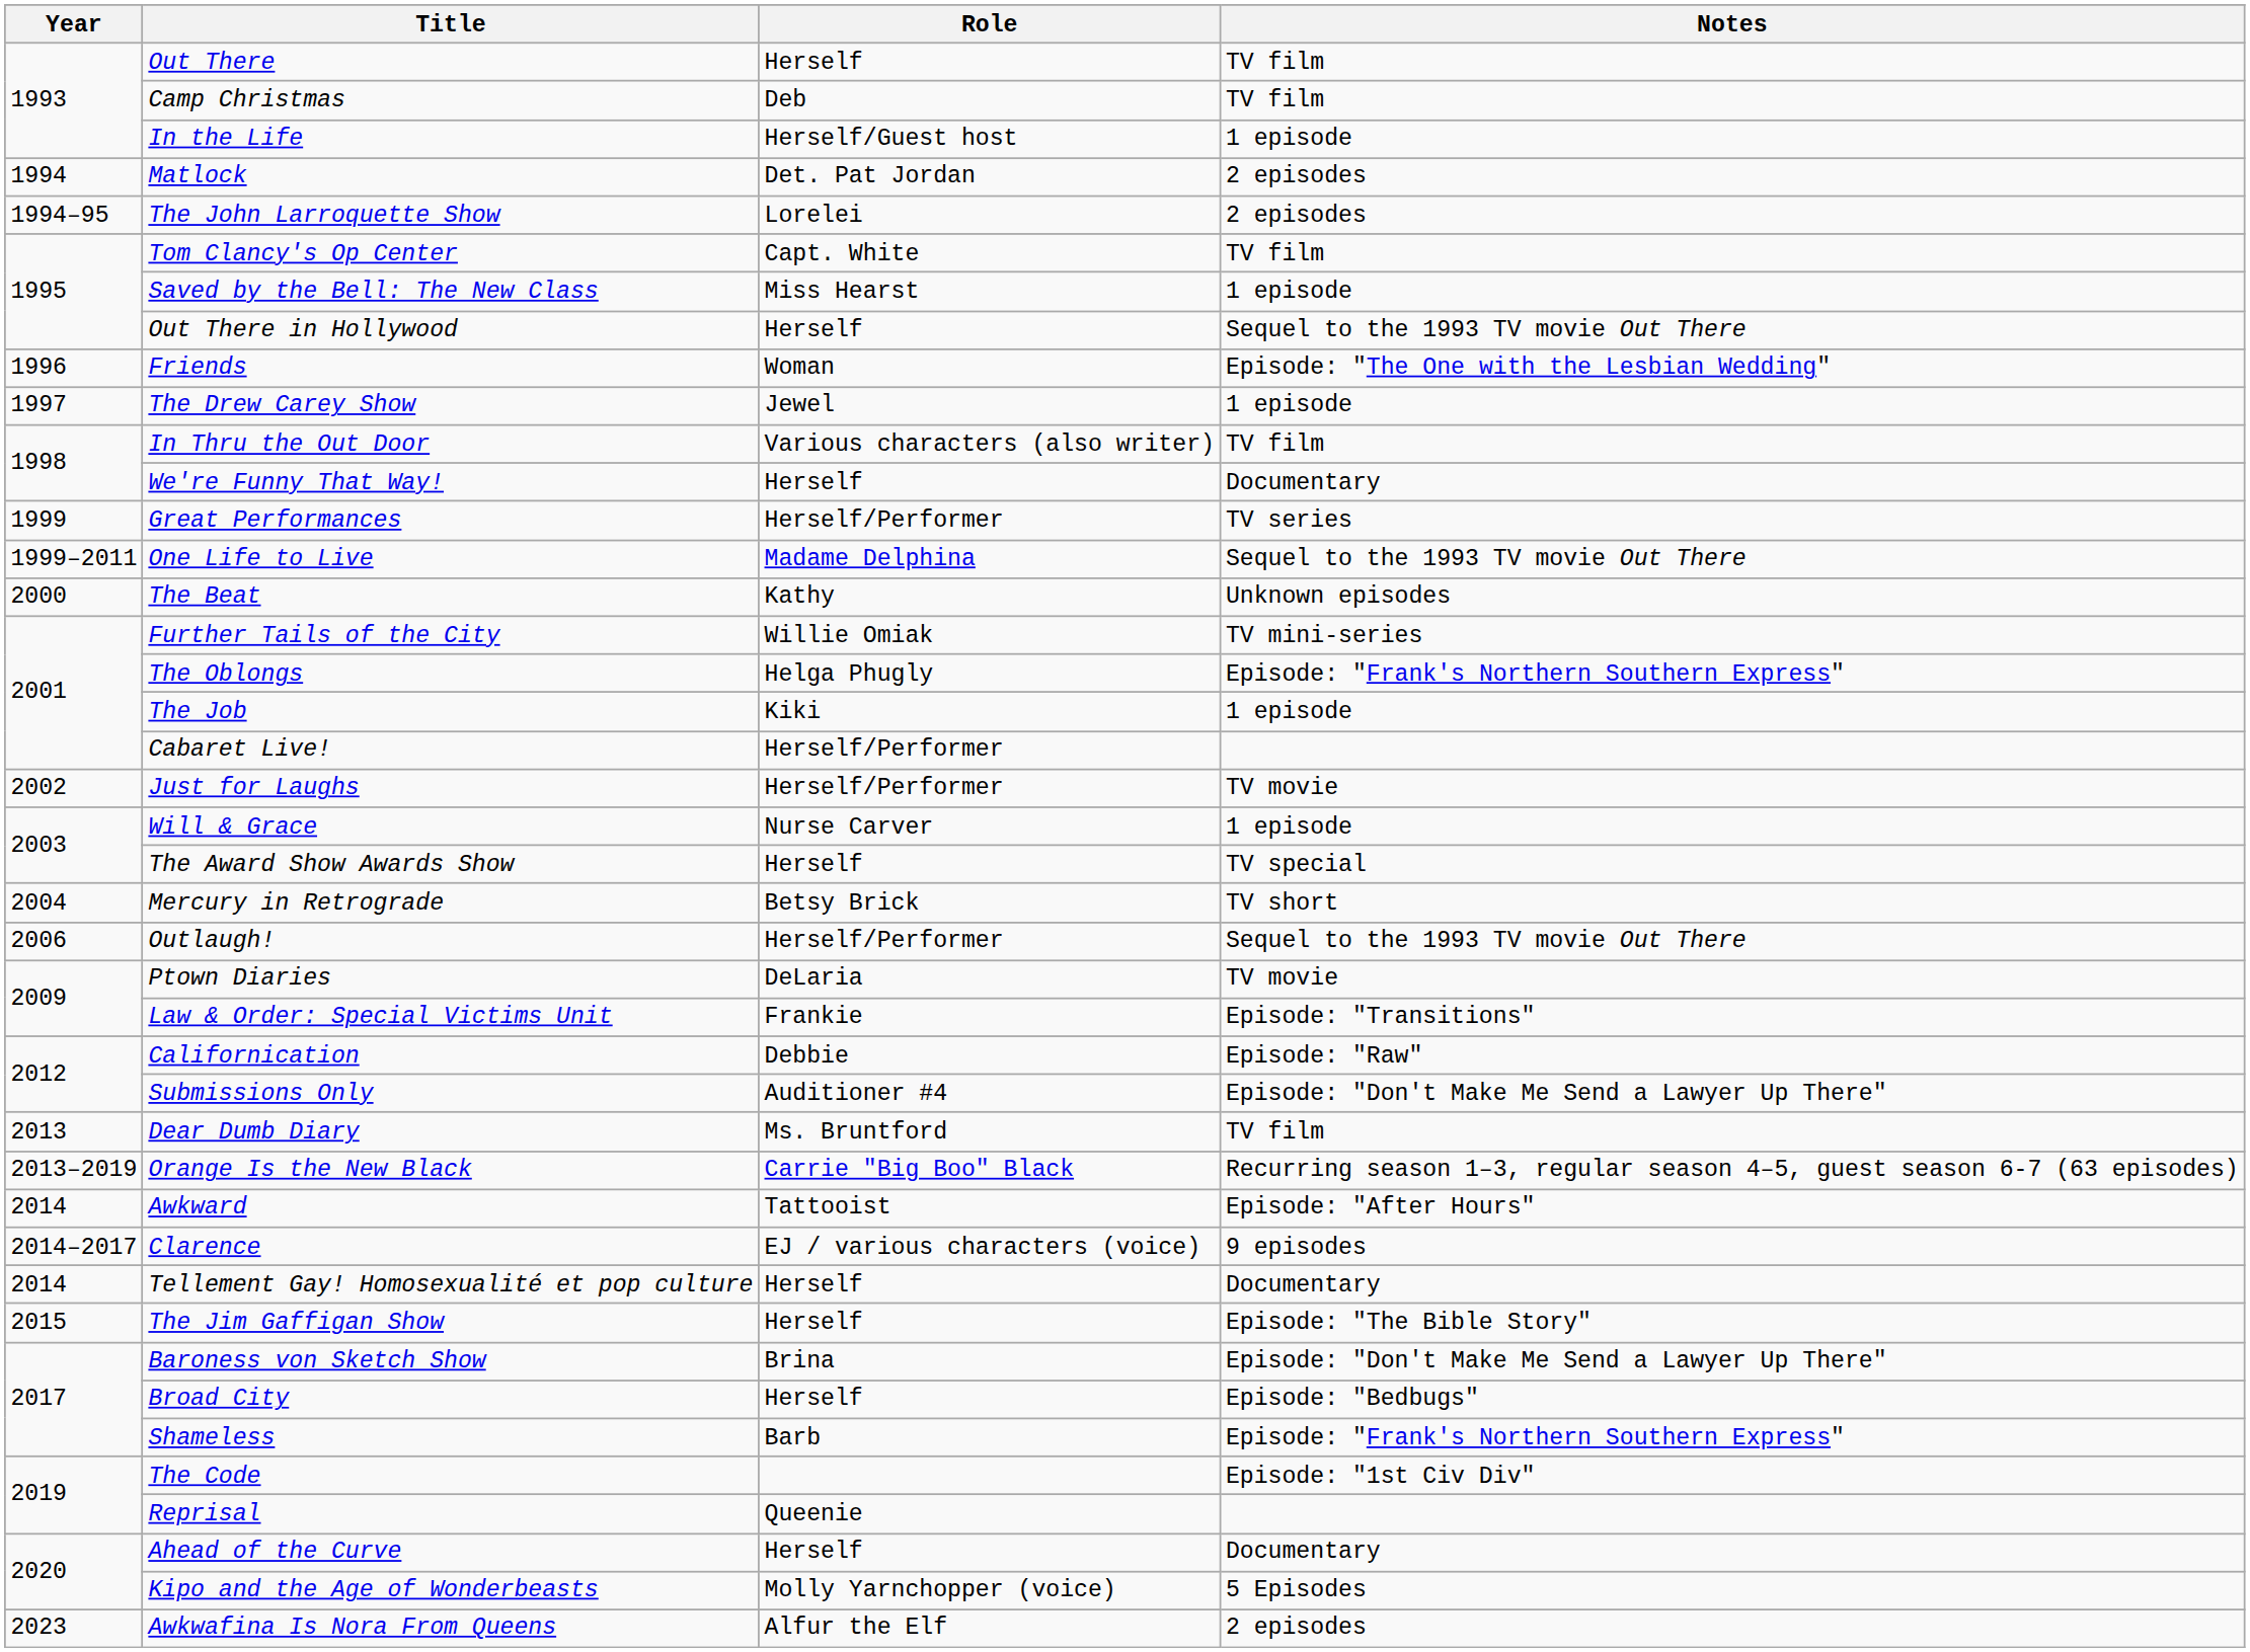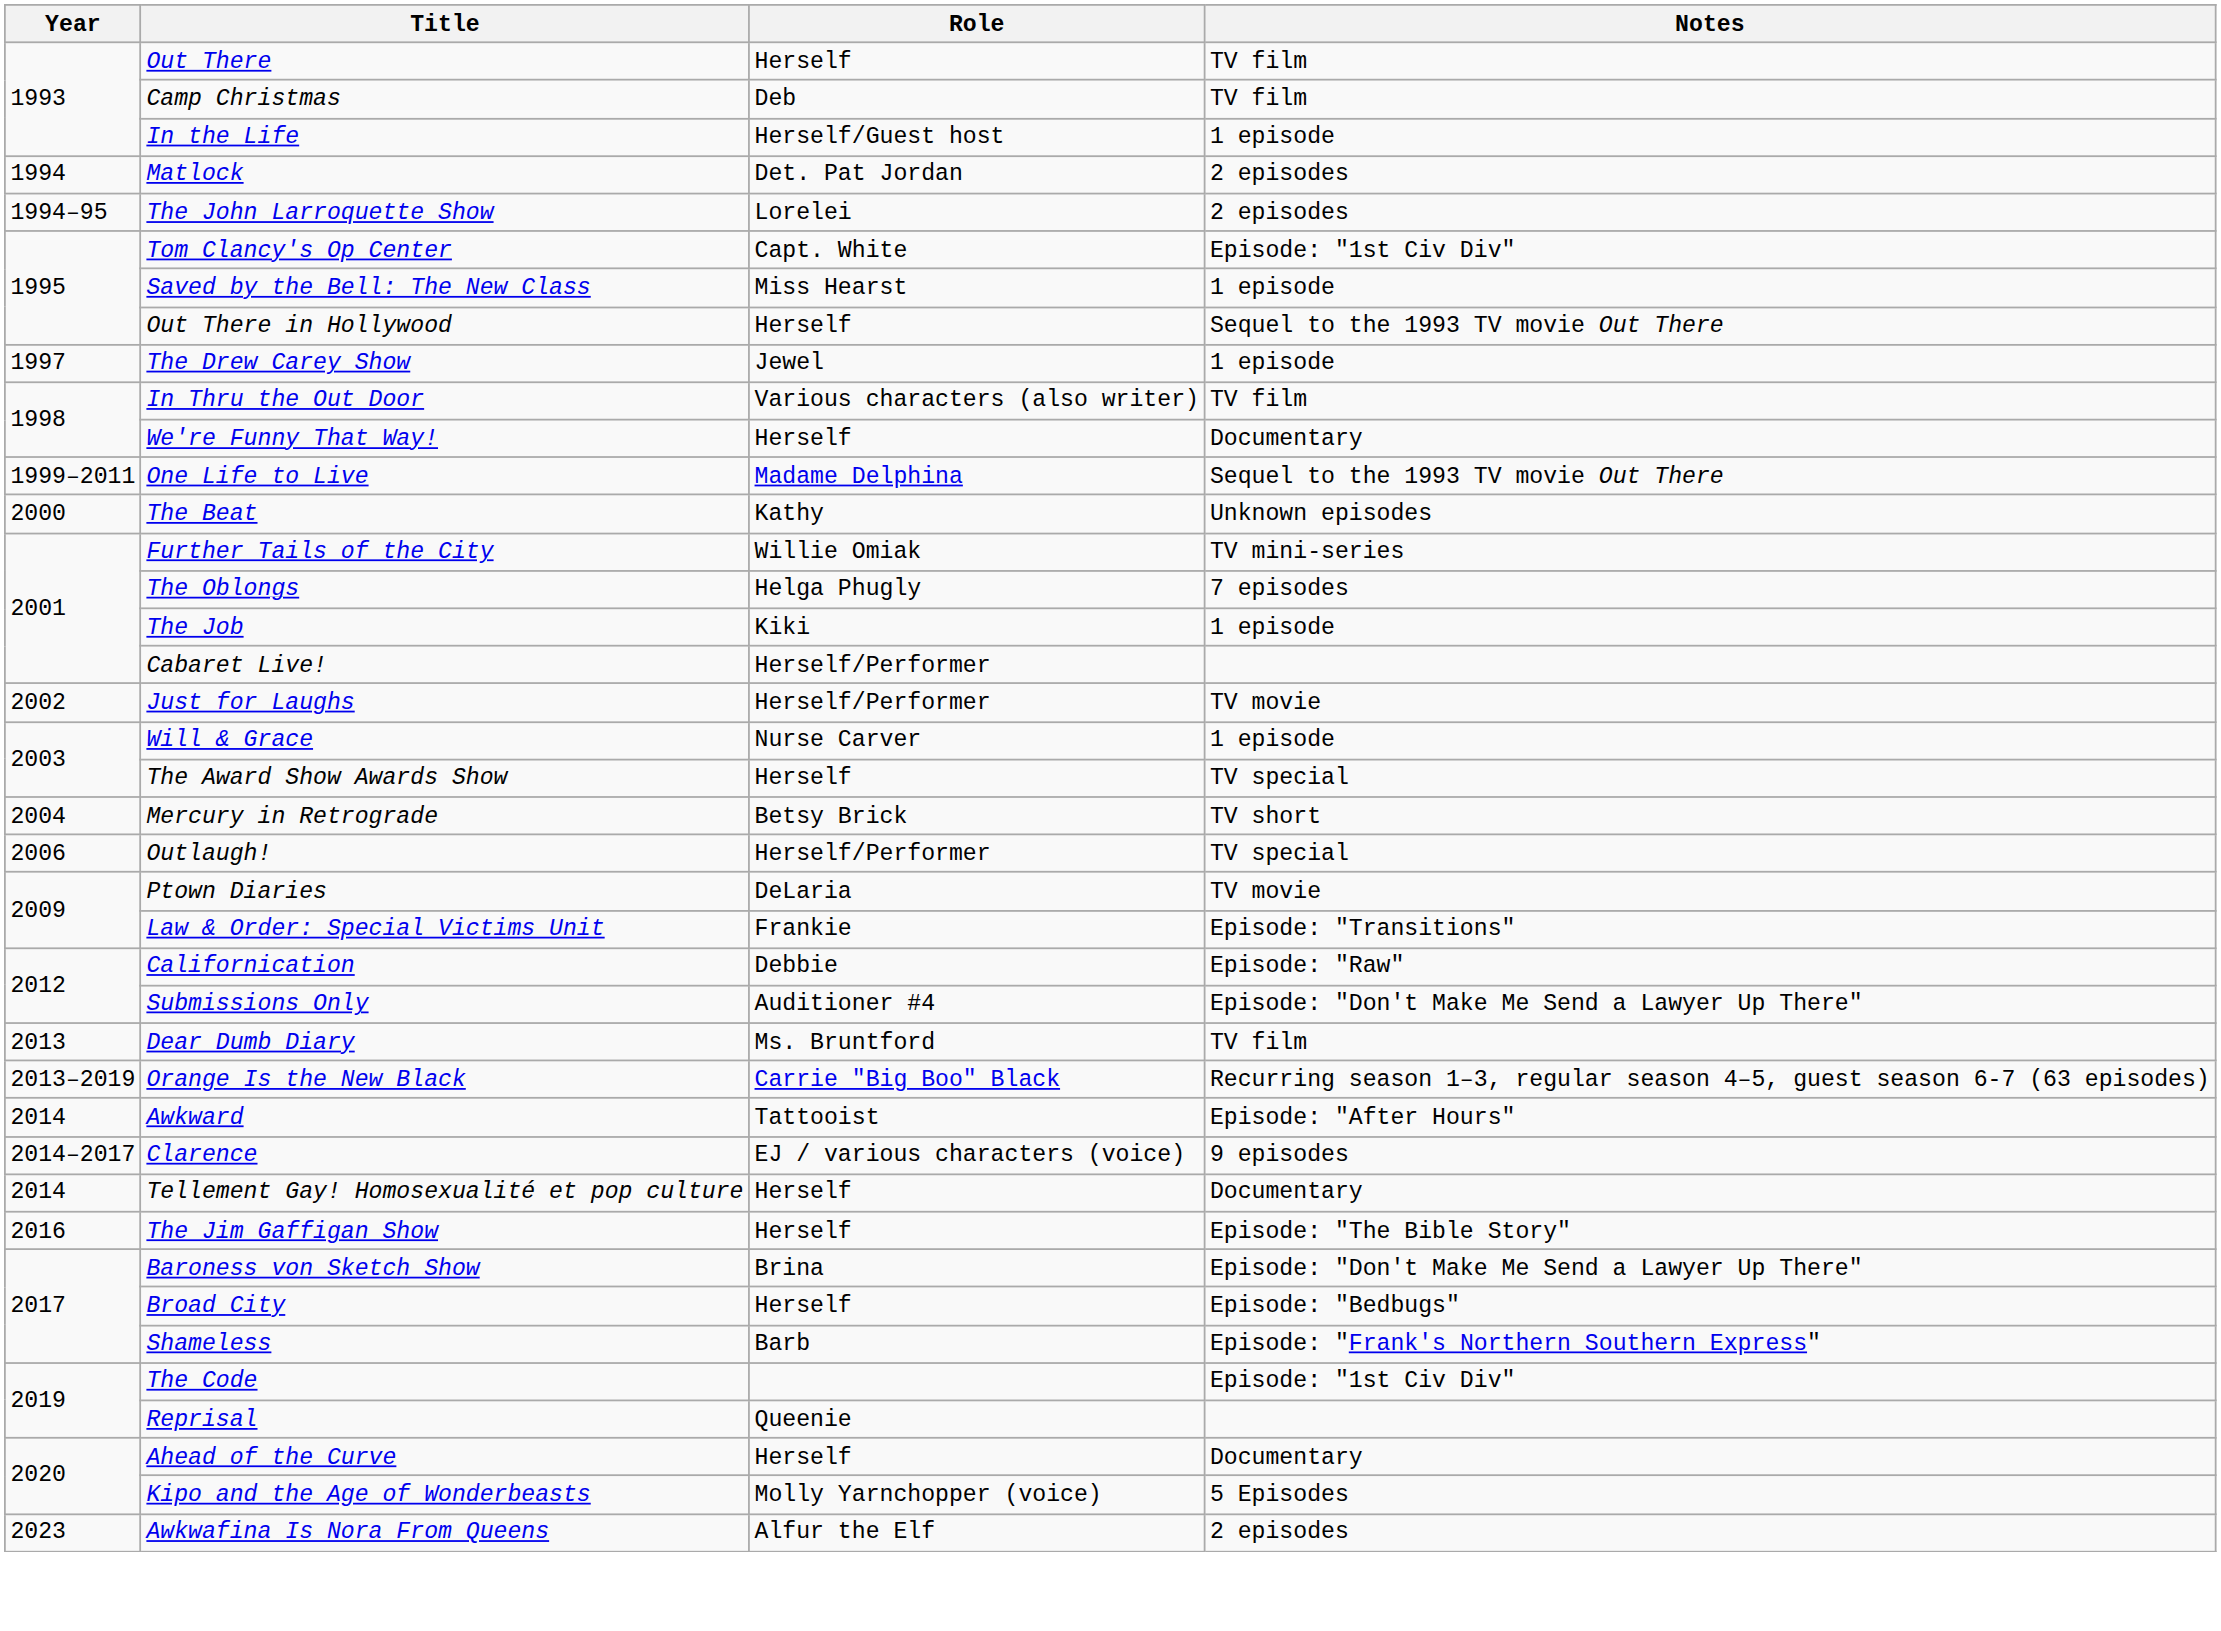Tom Clancy's Op Center | Notes: TV film -> Episode: "1st Civ Div"
- row: 1996 | Friends | Woman | Episode: "The One with the Lesbian Wedding"
- row: 1999 | Great Performances | Herself/Performer | TV series
The Oblongs | Notes: Episode: "Frank's Northern Southern Express" -> 7 episodes
Outlaugh! | Notes: Sequel to the 1993 TV movie Out There -> TV special
The Jim Gaffigan Show | Year: 2015 -> 2016
